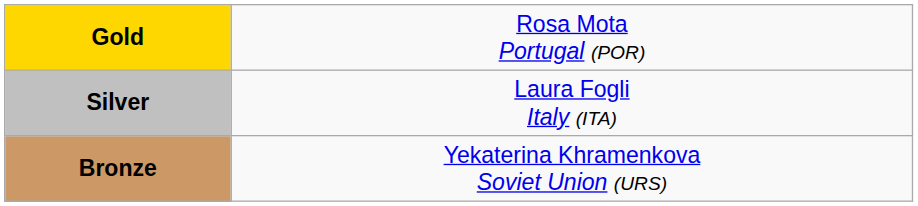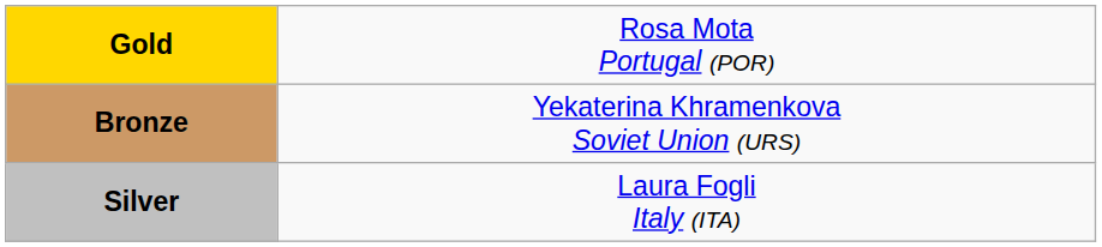rows swapped: Silver <-> Bronze
